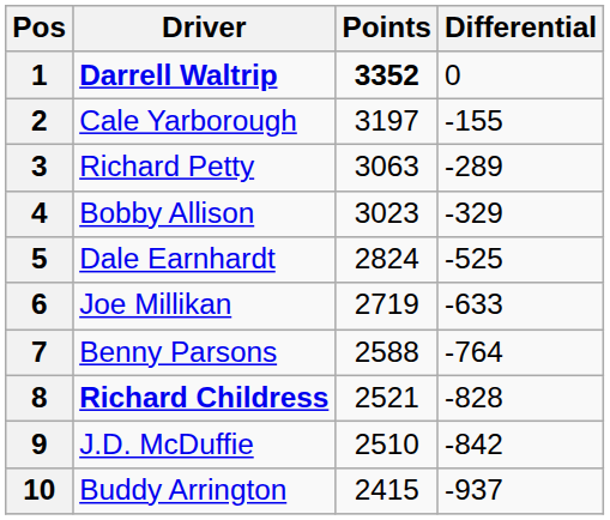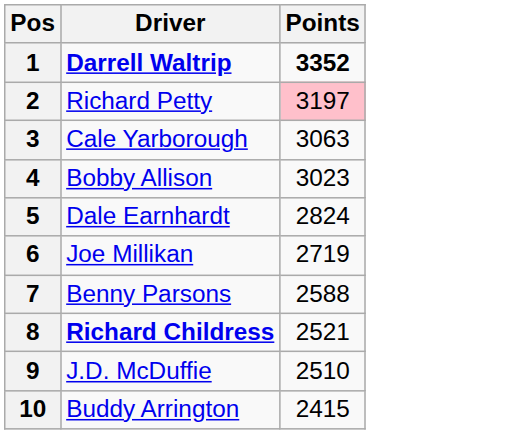- column: Differential | 0 | -155 | -289 | -329 | -525 | -633 | -764 | -828 | -842 | -937
2 | Driver: Cale Yarborough -> Richard Petty
2 | Points: no background -> pink background
3 | Driver: Richard Petty -> Cale Yarborough
